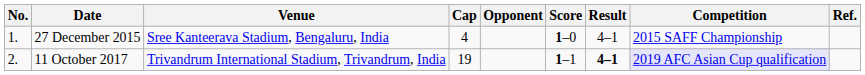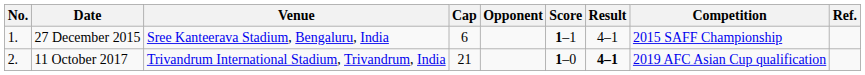27 December 2015 | Cap: 4 -> 6
27 December 2015 | Score: 1–0 -> 1–1
11 October 2017 | Cap: 19 -> 21
11 October 2017 | Score: 1–1 -> 1–0
11 October 2017 | Competition: lavender background -> no background
